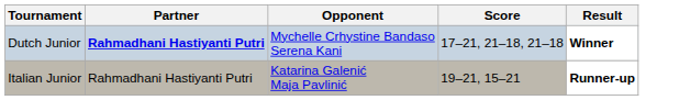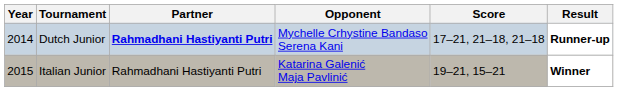+ column: Year | 2014 | 2015
Dutch Junior | Result: Winner -> Runner-up
Italian Junior | Result: Runner-up -> Winner
